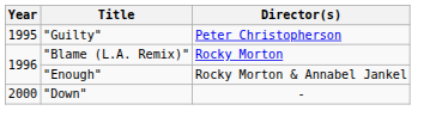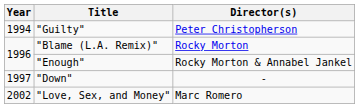"Guilty" | Year: 1995 -> 1994
"Down" | Year: 2000 -> 1997
+ row: 2002 | "Love, Sex, and Money" | Marc Romero
